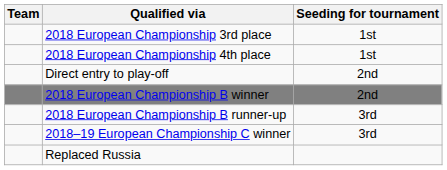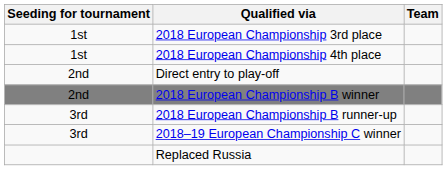columns swapped: Team <-> Seeding for tournament
